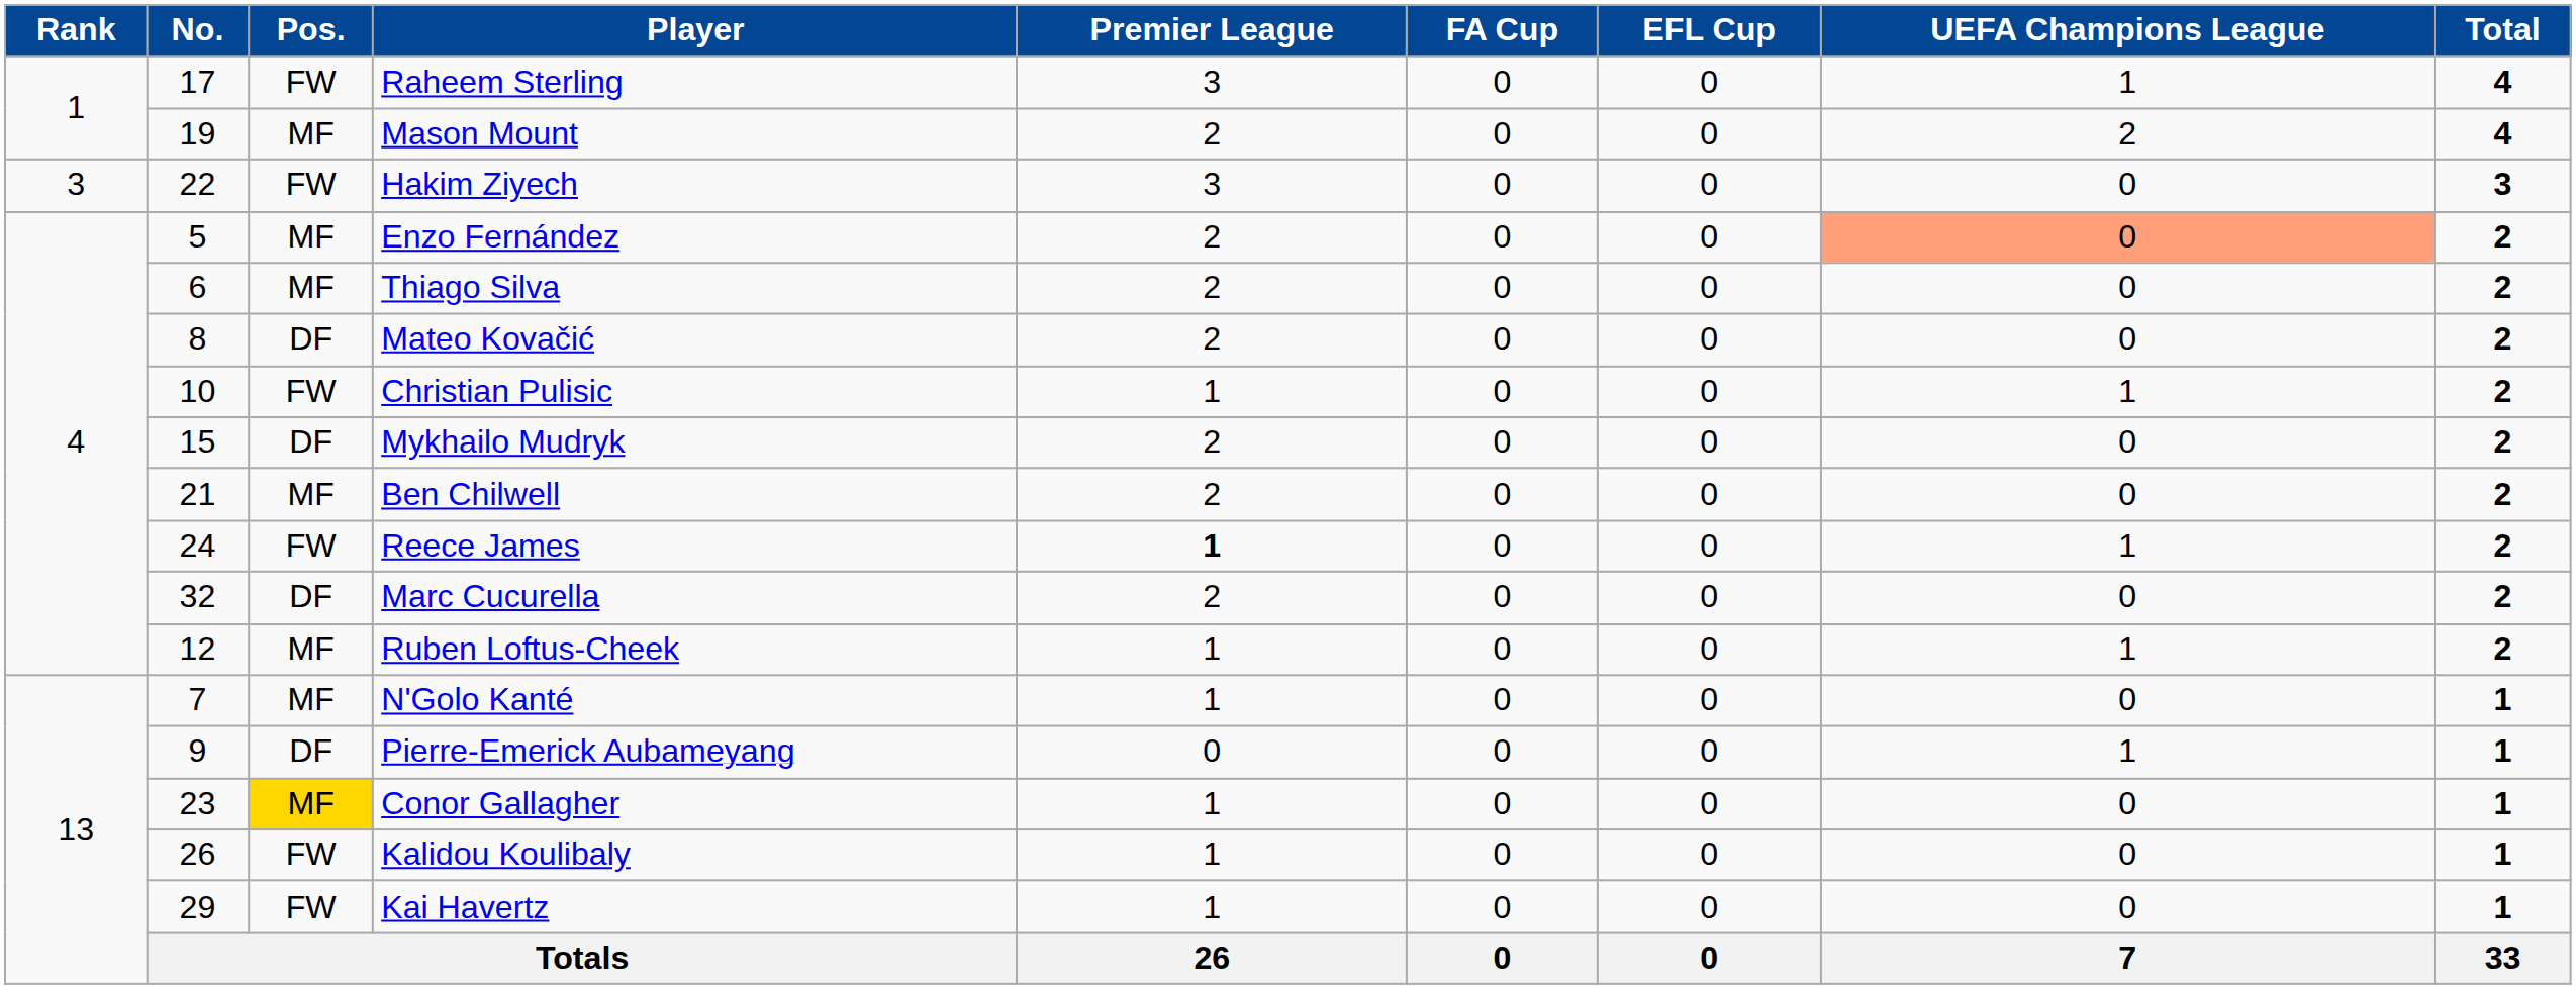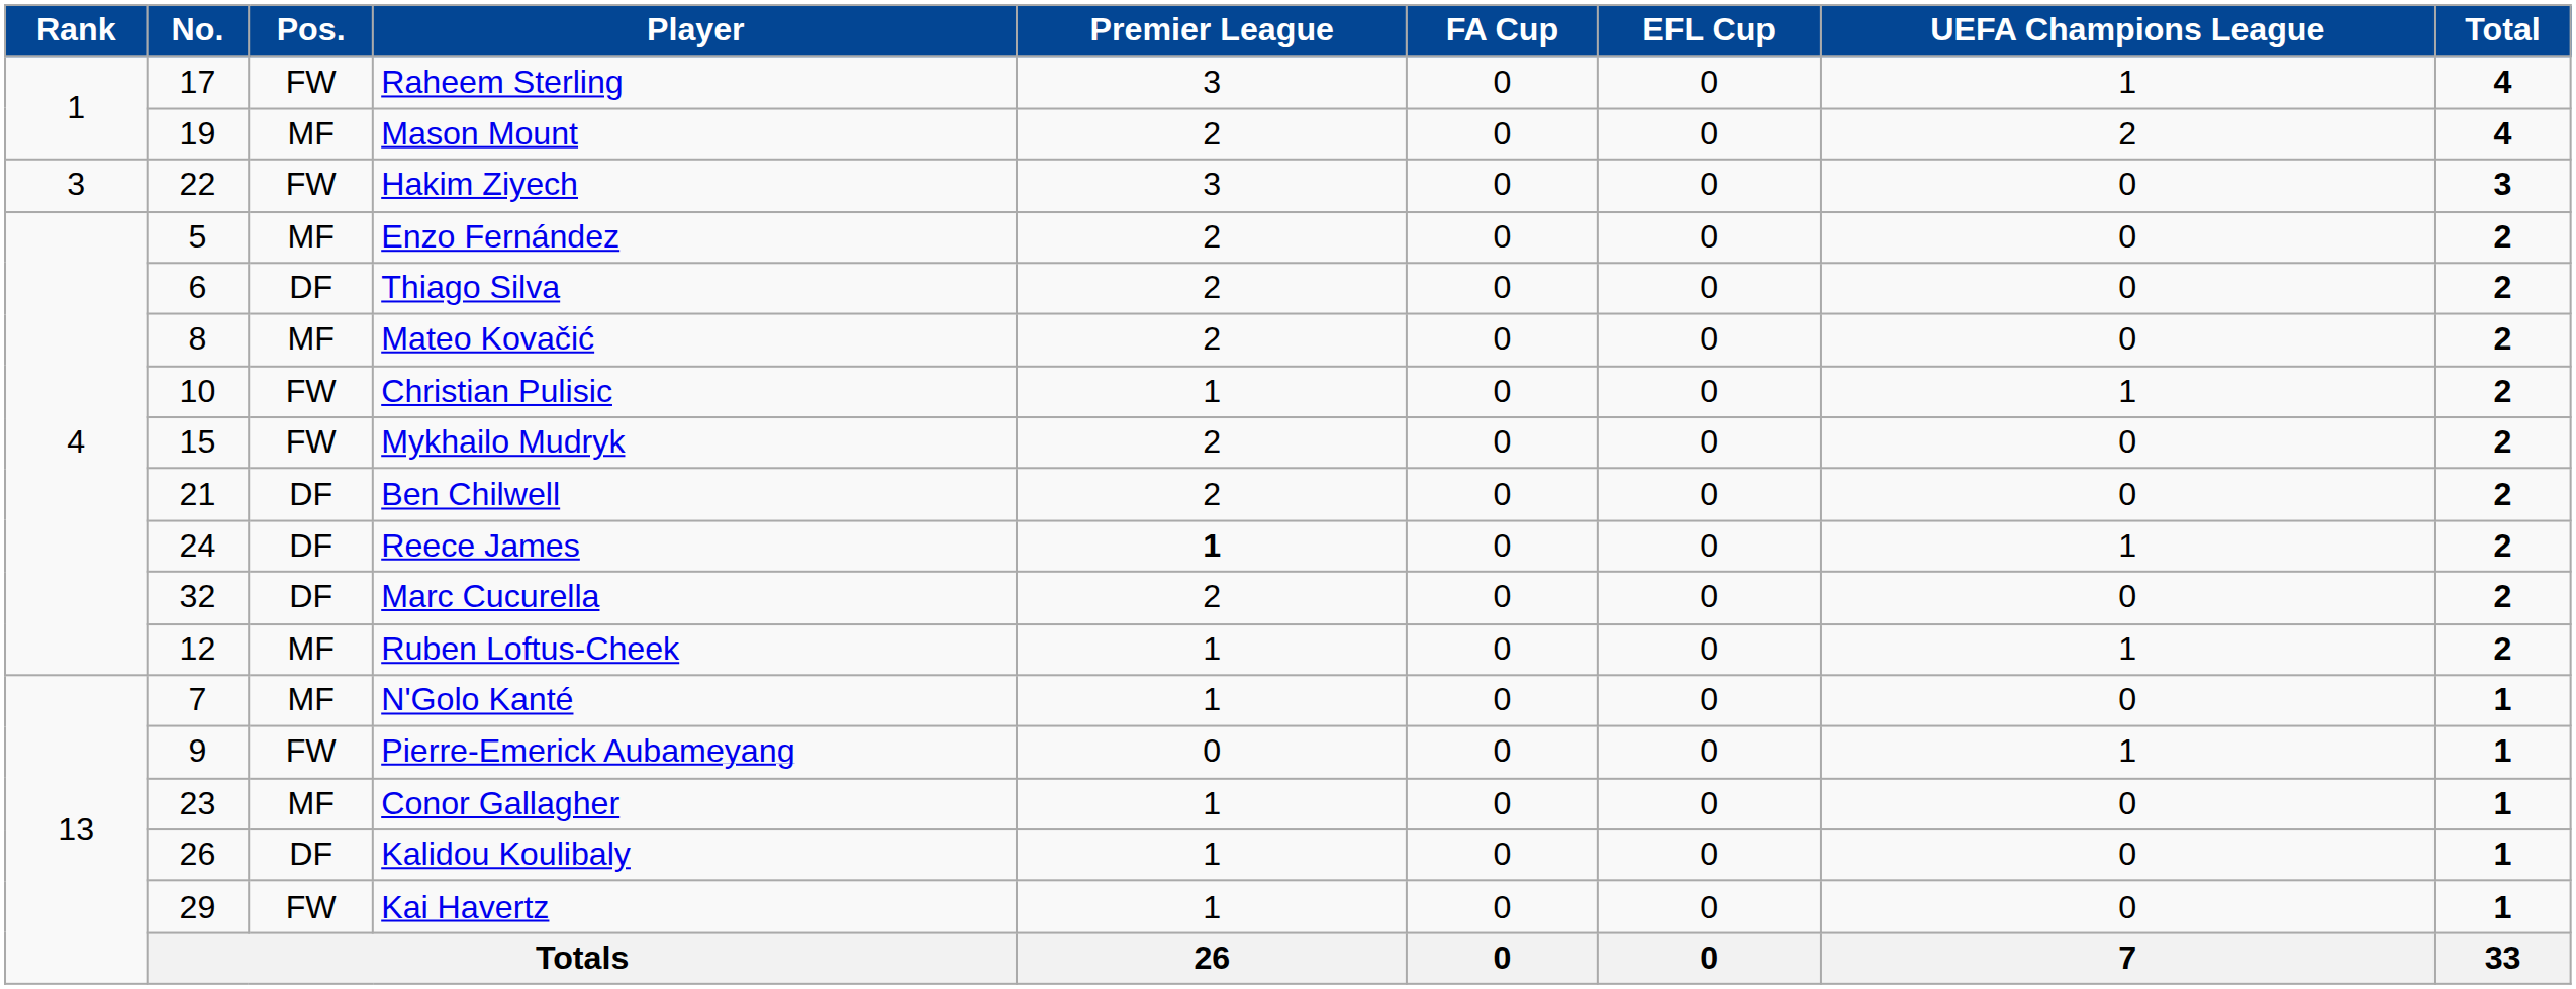Enzo Fernández | UEFA Champions League: lightsalmon background -> no background
Thiago Silva | Pos.: MF -> DF
Mateo Kovačić | Pos.: DF -> MF
Mykhailo Mudryk | Pos.: DF -> FW
Ben Chilwell | Pos.: MF -> DF
Reece James | Pos.: FW -> DF
Pierre-Emerick Aubameyang | Pos.: DF -> FW
Conor Gallagher | Pos.: gold background -> no background
Kalidou Koulibaly | Pos.: FW -> DF
